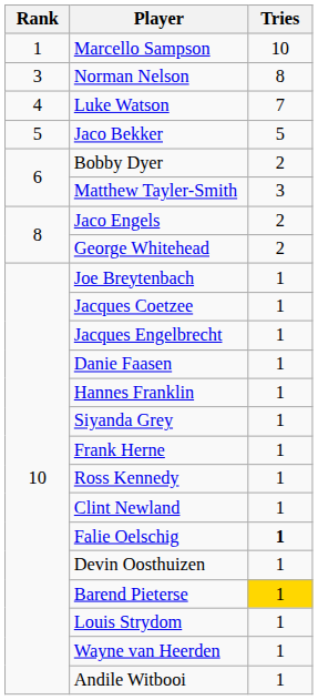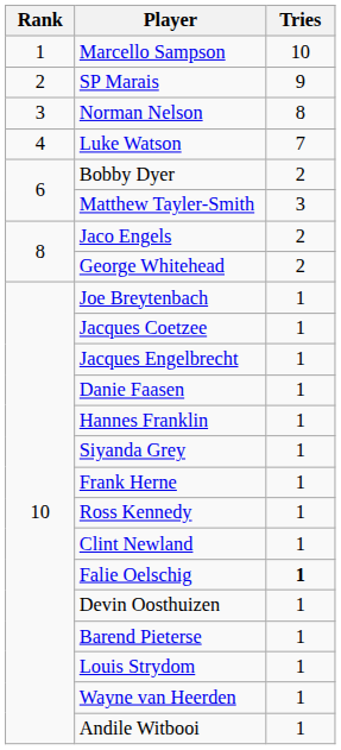+ row: 2 | SP Marais | 9
- row: 5 | Jaco Bekker | 5
Barend Pieterse | Tries: gold background -> no background
